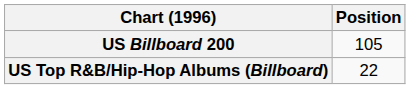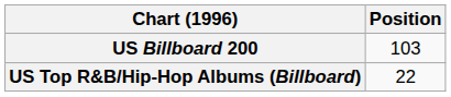US Billboard 200 | Position: 105 -> 103
